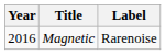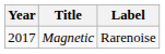Magnetic | Year: 2016 -> 2017
